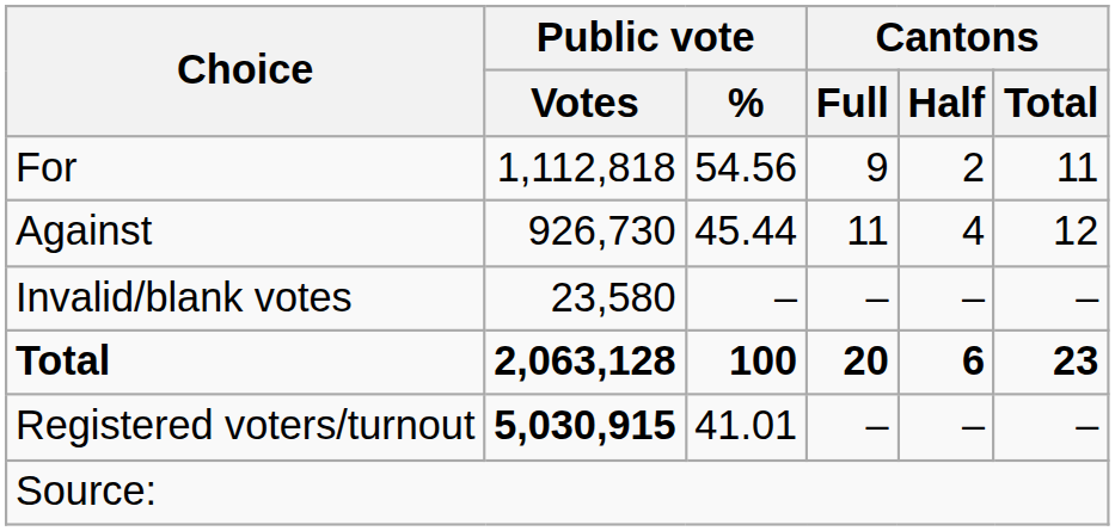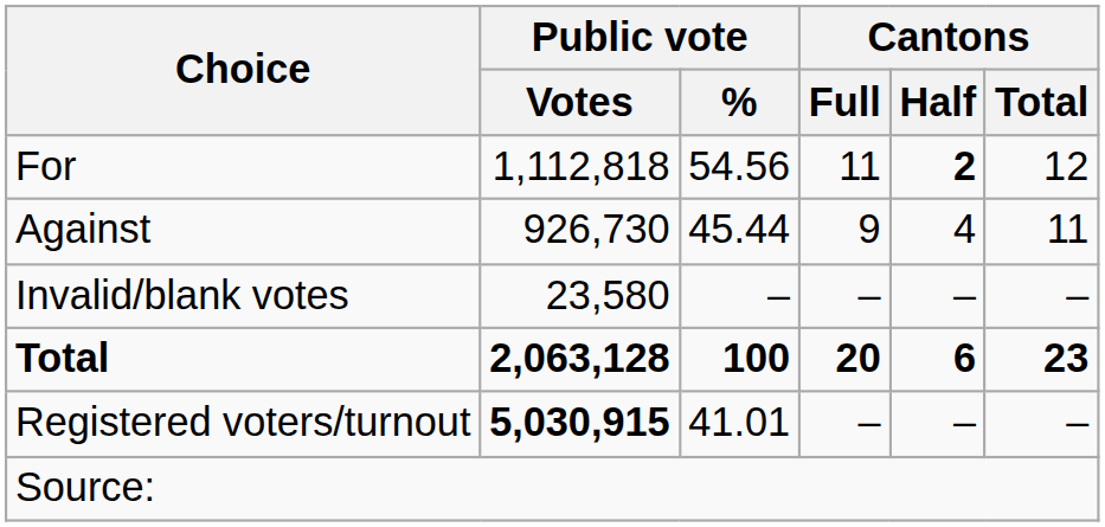For | Cantons / Full: 9 -> 11
For | Cantons / Half: normal -> bold
For | Cantons / Total: 11 -> 12
Against | Cantons / Full: 11 -> 9
Against | Cantons / Total: 12 -> 11
